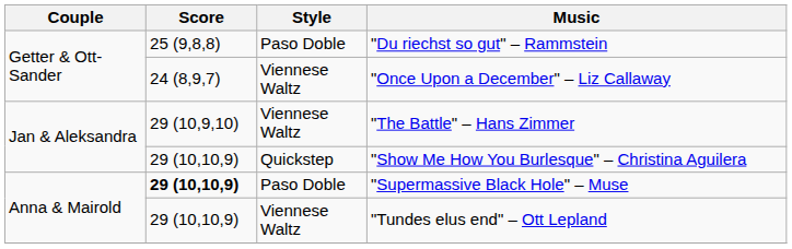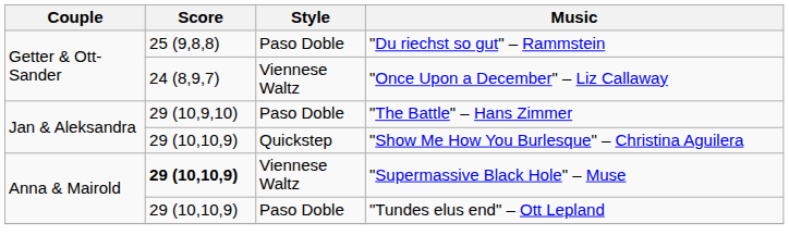"The Battle" – Hans Zimmer | Style: Viennese Waltz -> Paso Doble
"Supermassive Black Hole" – Muse | Style: Paso Doble -> Viennese Waltz
"Tundes elus end" – Ott Lepland | Style: Viennese Waltz -> Paso Doble
